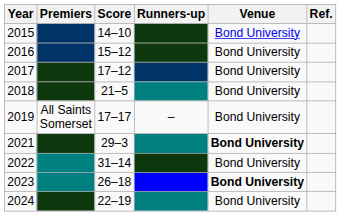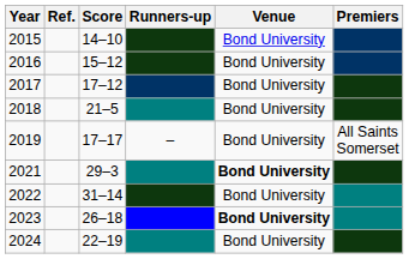columns swapped: Premiers <-> Ref.
